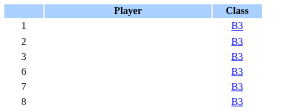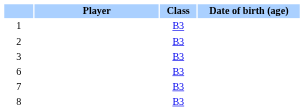+ column: Date of birth (age)
